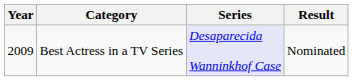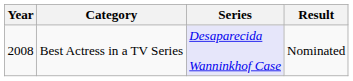Best Actress in a TV Series | Year: 2009 -> 2008
